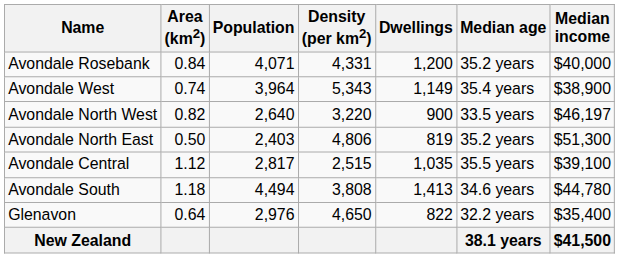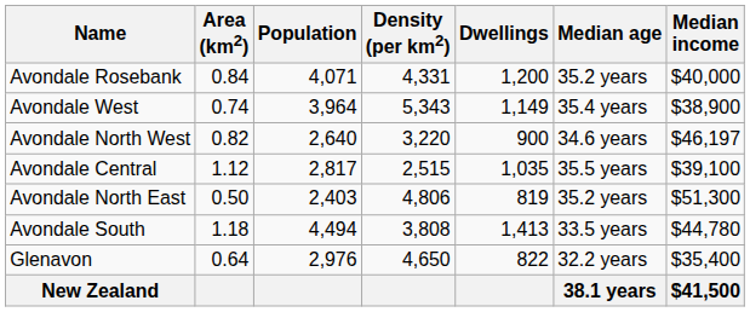Avondale North West | Median age: 33.5 years -> 34.6 years
rows swapped: Avondale North East <-> Avondale Central
Avondale South | Median age: 34.6 years -> 33.5 years
